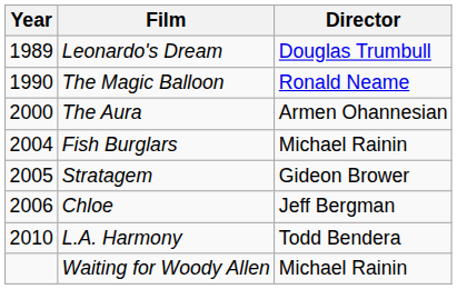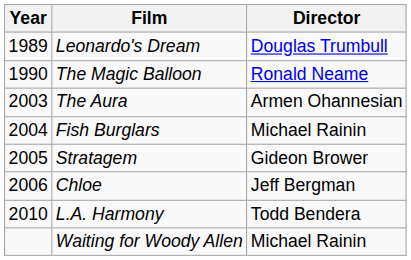The Aura | Year: 2000 -> 2003
